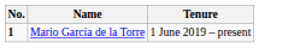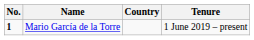+ column: Country
